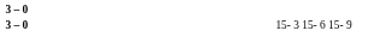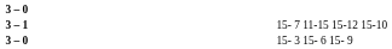+ row: 3 – 1 | 15- 7 11-15 15-12 15-10
